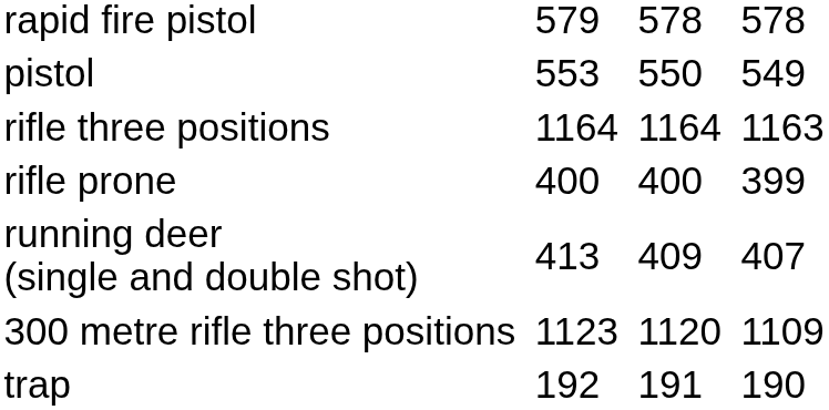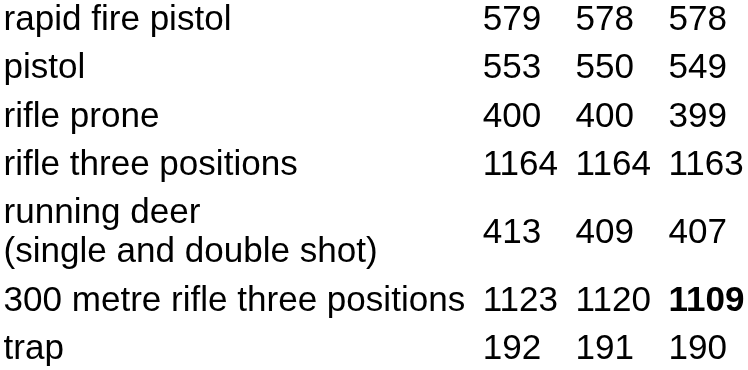rows swapped: rifle prone <-> rifle three positions
300 metre rifle three positions | column 7: normal -> bold
